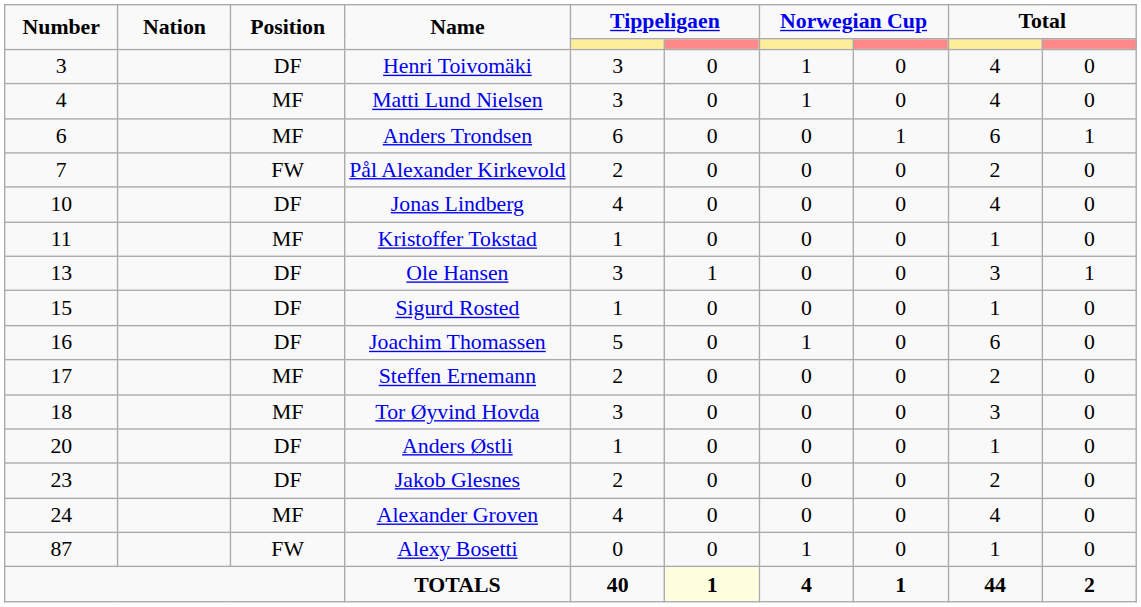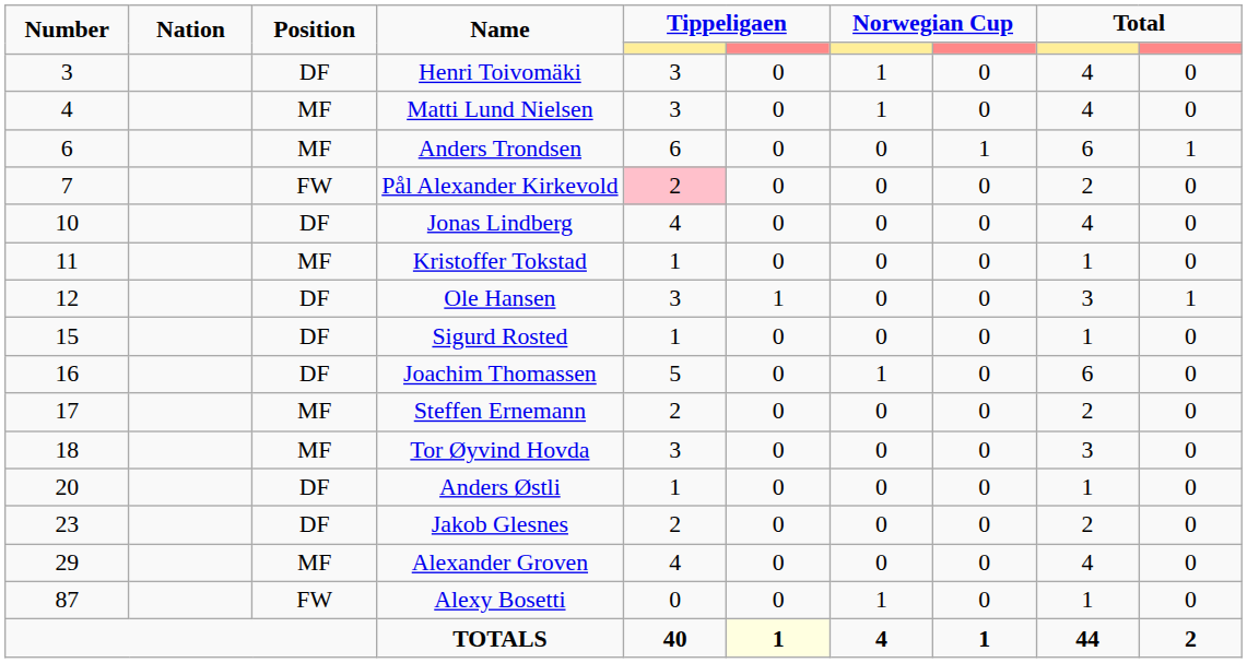Pål Alexander Kirkevold | column 5: no background -> pink background
Ole Hansen | Number: 13 -> 12
Alexander Groven | Number: 24 -> 29
